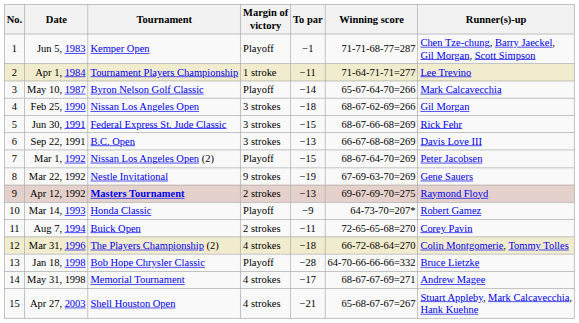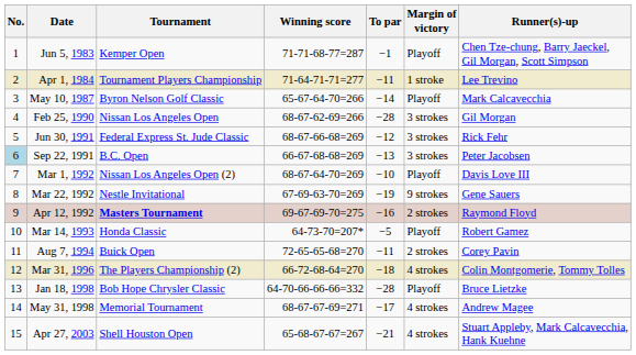columns swapped: Winning score <-> Margin of victory
Feb 25, 1990 | To par: −18 -> −28
Jun 30, 1991 | To par: −15 -> −12
Sep 22, 1991 | No.: no background -> lightblue background
Sep 22, 1991 | Runner(s)-up: Davis Love III -> Peter Jacobsen
Mar 1, 1992 | To par: −15 -> −10
Mar 1, 1992 | Runner(s)-up: Peter Jacobsen -> Davis Love III
Apr 12, 1992 | To par: −13 -> −16
Mar 14, 1993 | To par: −9 -> −5
